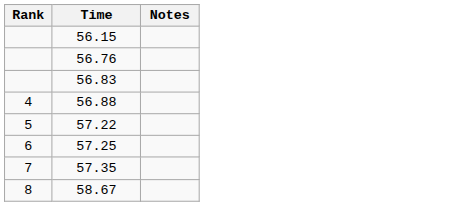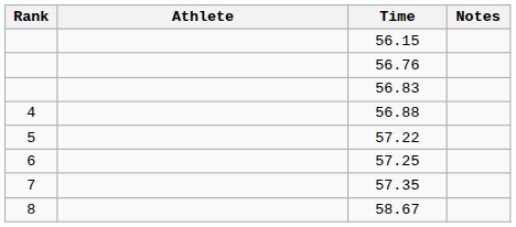+ column: Athlete
